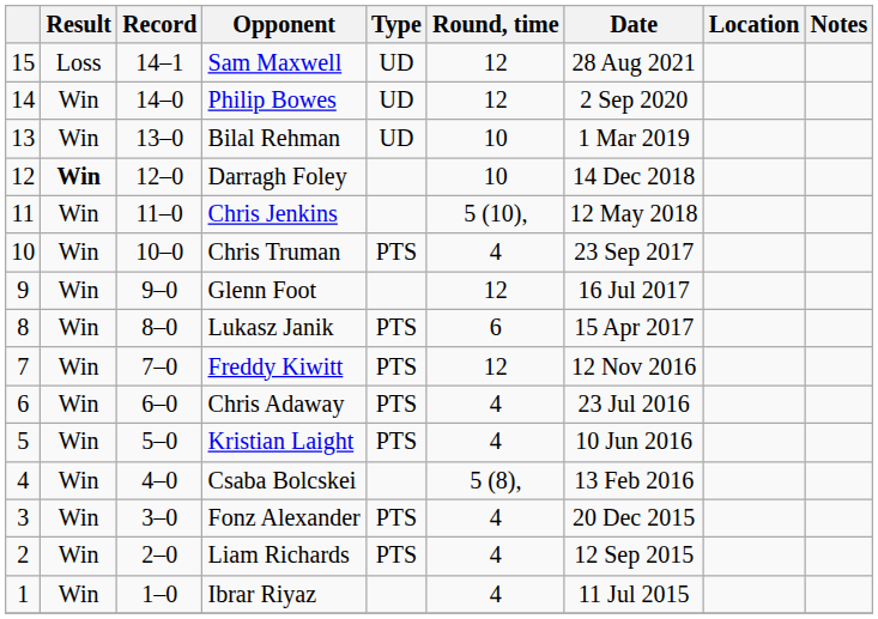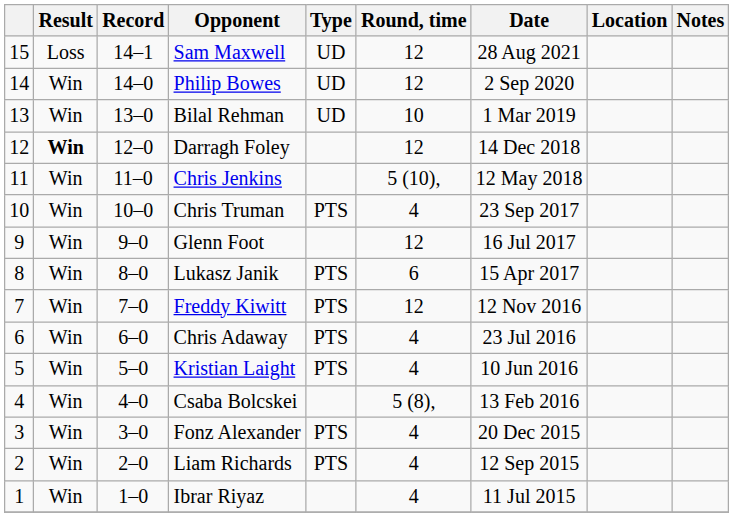Darragh Foley | Round, time: 10 -> 12
